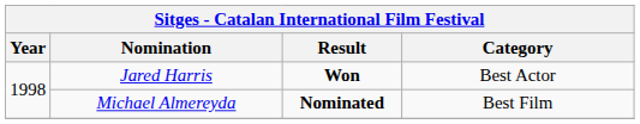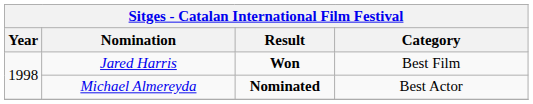Jared Harris | Category: Best Actor -> Best Film
Michael Almereyda | Category: Best Film -> Best Actor
